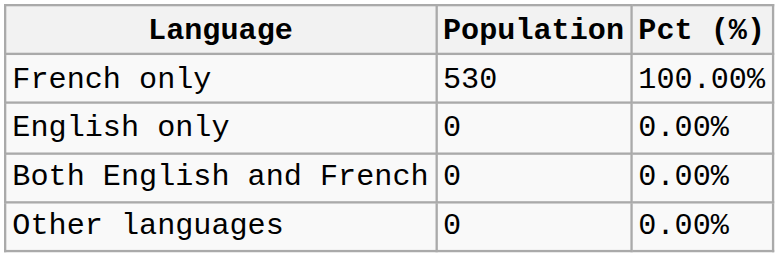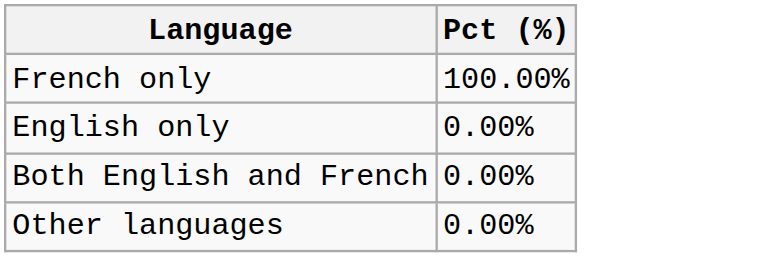- column: Population | 530 | 0 | 0 | 0
